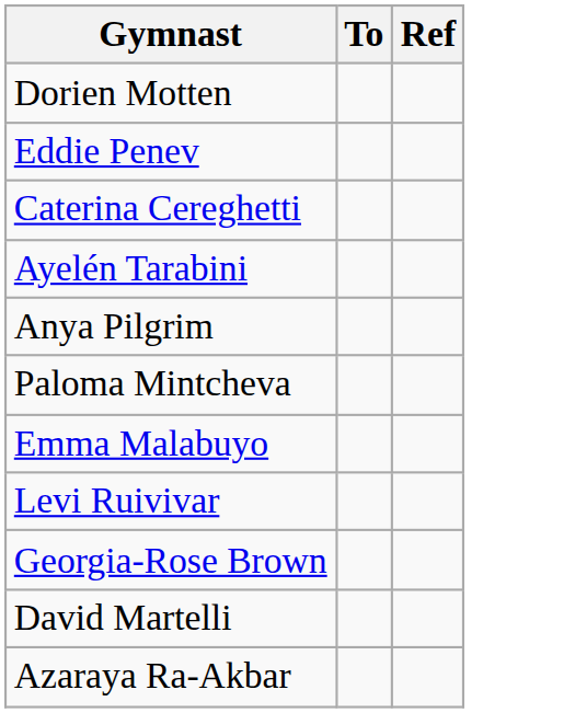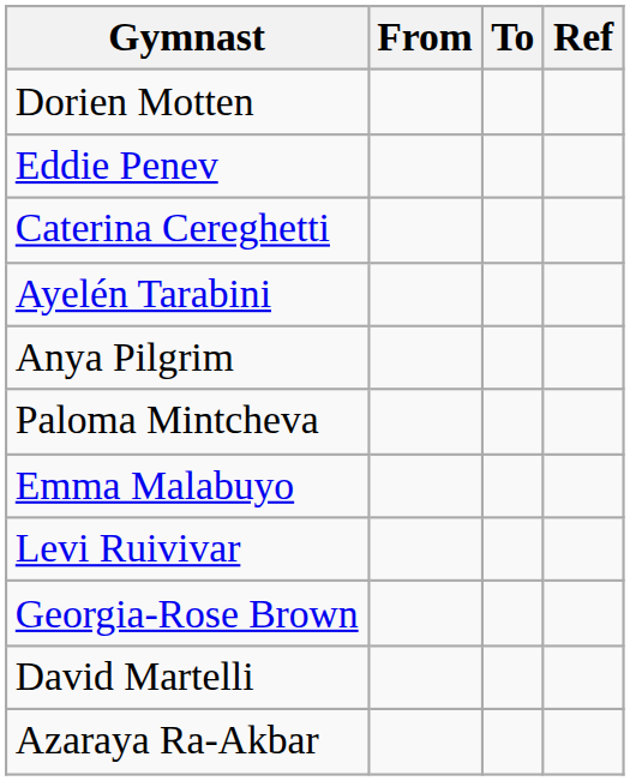+ column: From
